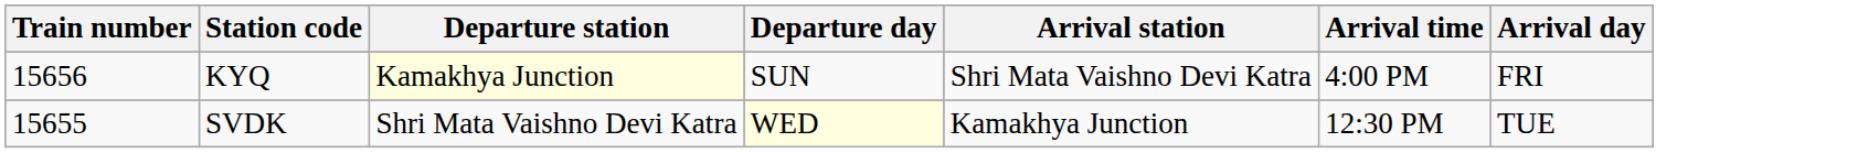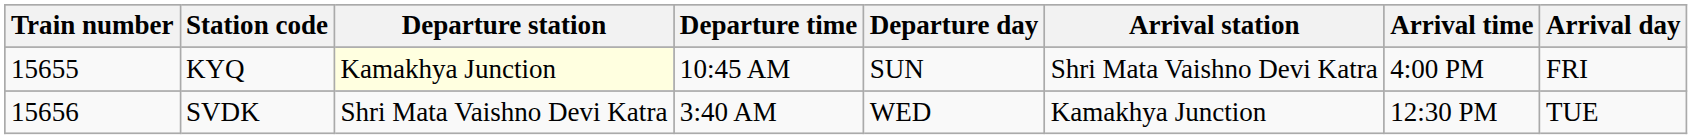+ column: Departure time | 10:45 AM | 3:40 AM
KYQ | Train number: 15656 -> 15655
SVDK | Train number: 15655 -> 15656
SVDK | Departure day: lightyellow background -> no background
